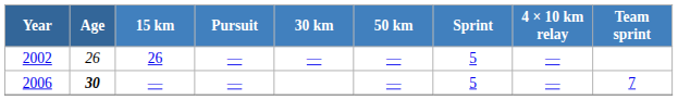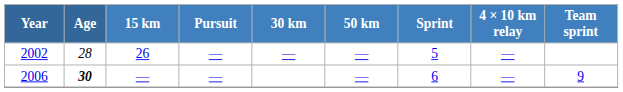2002 | Age: 26 -> 28
2006 | Sprint: 5 -> 6
2006 | Team sprint: 7 -> 9
